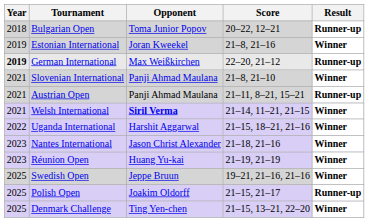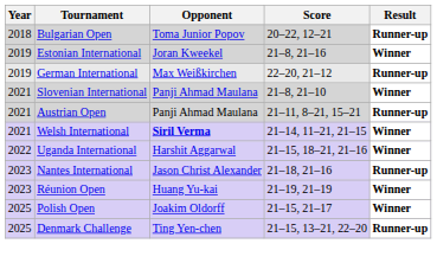German International | Year: bold -> normal
Nantes International | Result: Winner -> Runner-up
- row: 2025 | Swedish Open | Jeppe Bruun | 19–21, 21–16, 21–16 | Winner
Polish Open | Result: Runner-up -> Winner
Denmark Challenge | Result: Winner -> Runner-up
